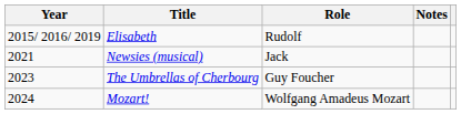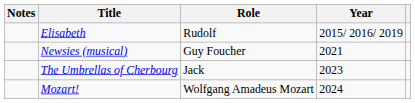columns swapped: Year <-> Notes
Newsies (musical) | Role: Jack -> Guy Foucher
The Umbrellas of Cherbourg | Role: Guy Foucher -> Jack
